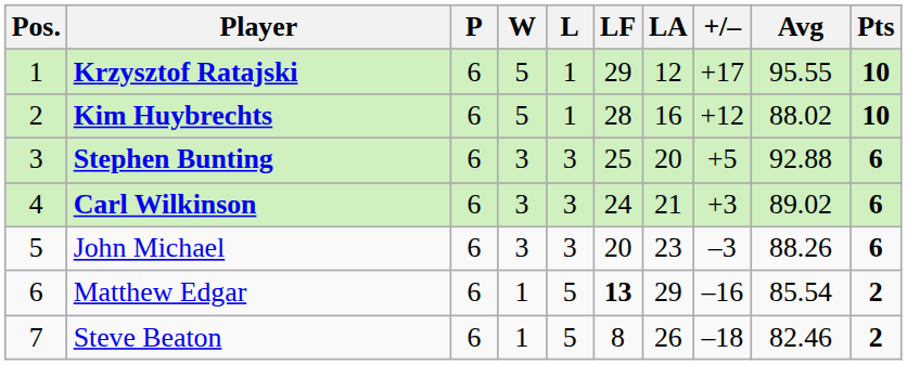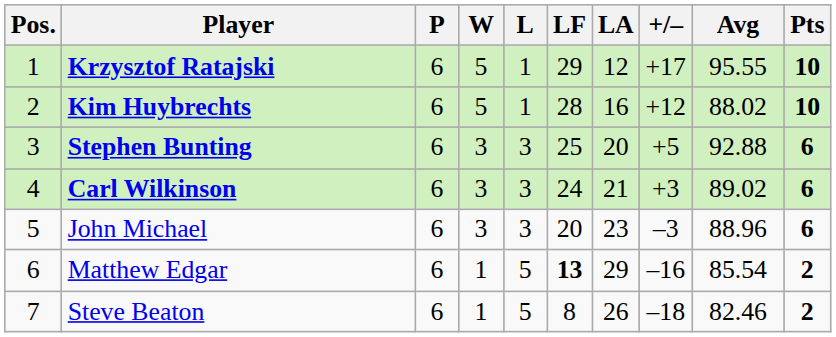John Michael | Avg: 88.26 -> 88.96
